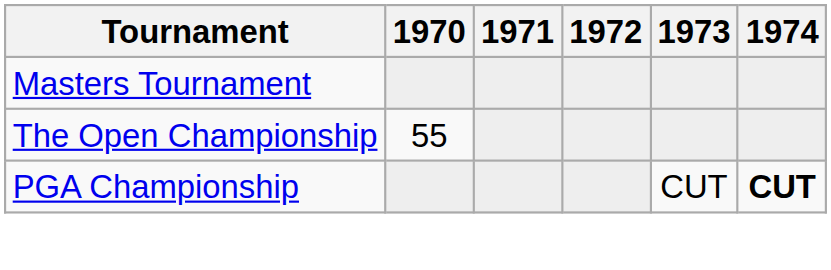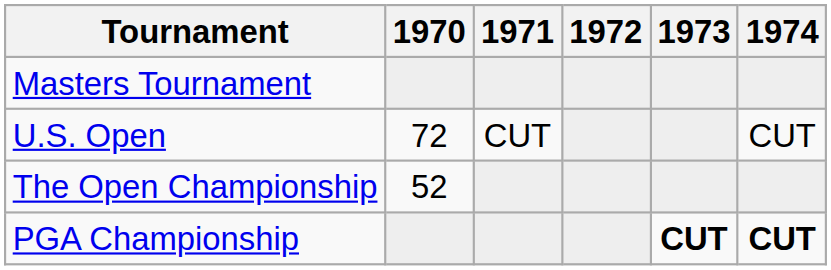+ row: U.S. Open | 72 | CUT | CUT
The Open Championship | 1970: 55 -> 52
PGA Championship | 1973: normal -> bold
